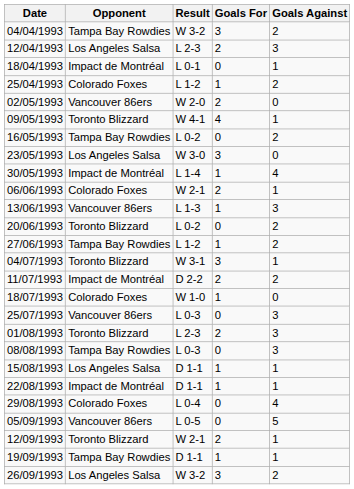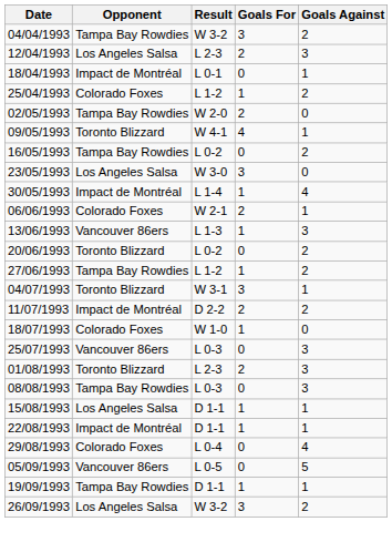02/05/1993 | Opponent: Vancouver 86ers -> Tampa Bay Rowdies
- row: 12/09/1993 | Toronto Blizzard | W 2-1 | 2 | 1
